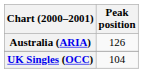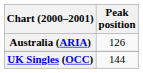UK Singles (OCC) | Peak position: 104 -> 144
